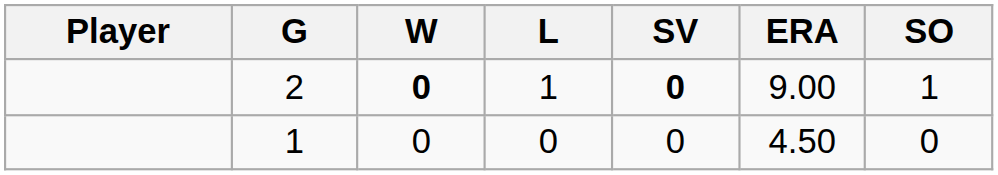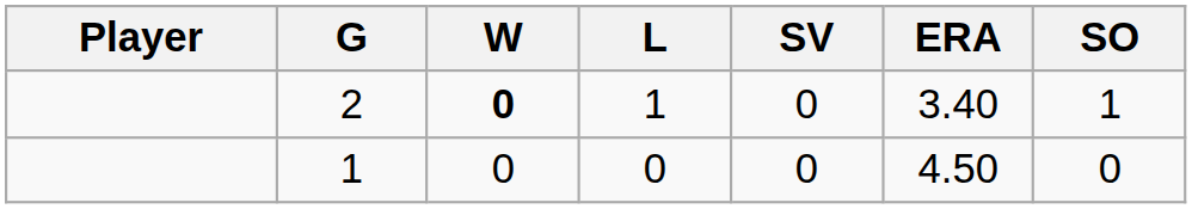2 | SV: bold -> normal
2 | ERA: 9.00 -> 3.40
